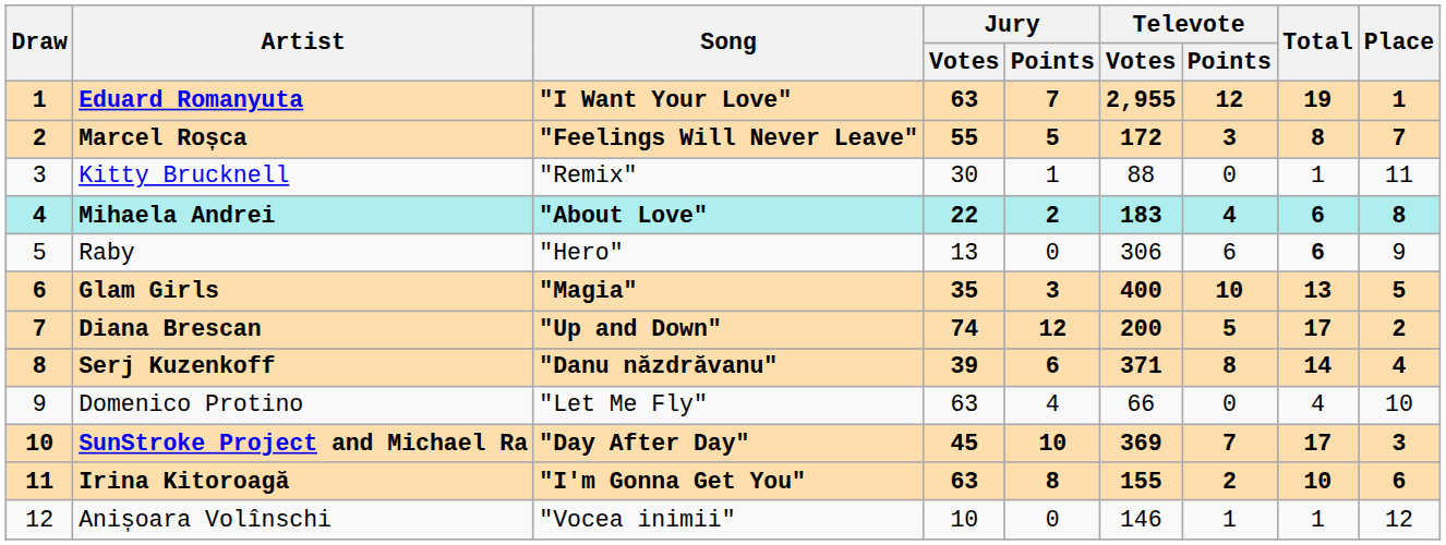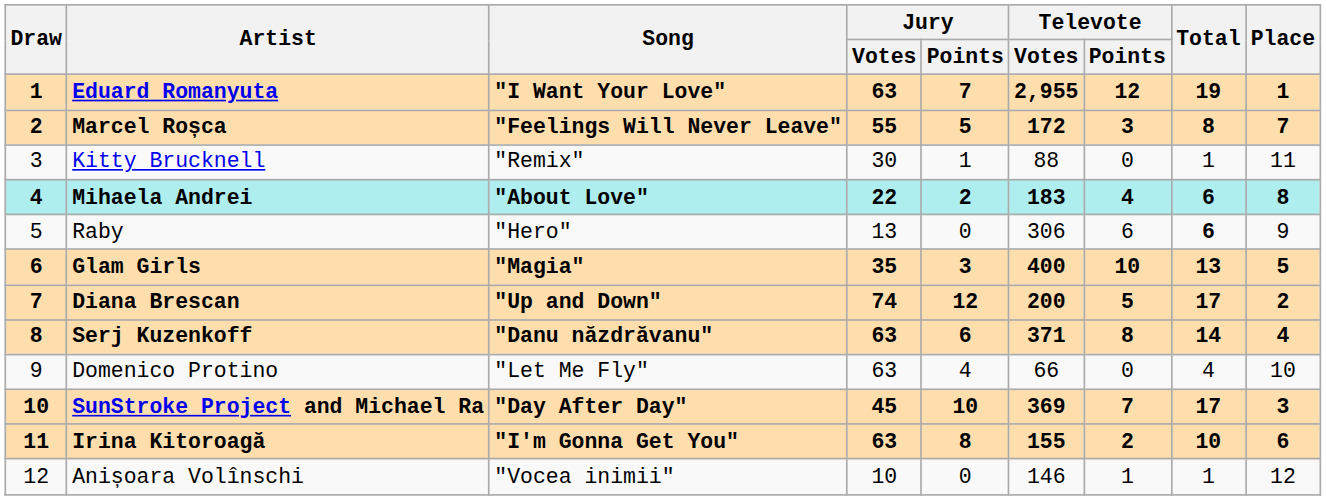Serj Kuzenkoff | Jury / Votes: 39 -> 63
